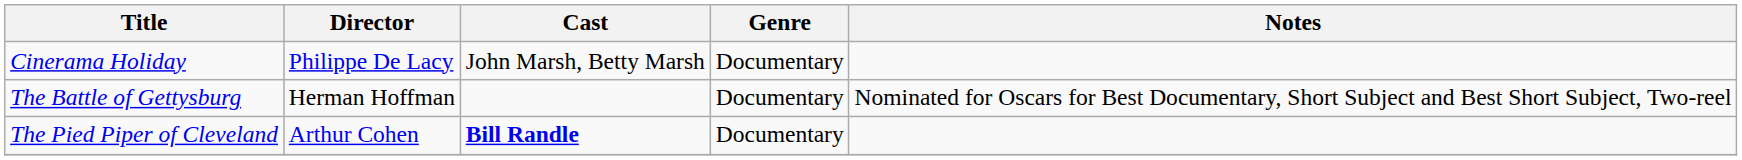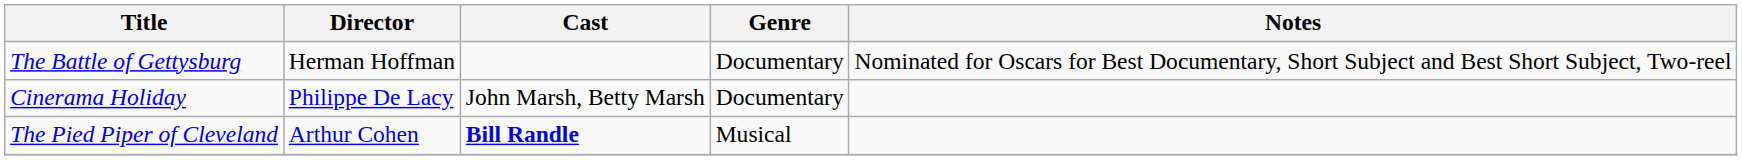rows swapped: The Battle of Gettysburg <-> Cinerama Holiday
The Pied Piper of Cleveland | Genre: Documentary -> Musical
